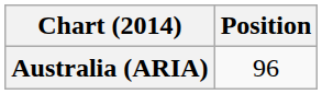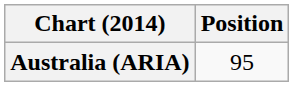Australia (ARIA) | Position: 96 -> 95
